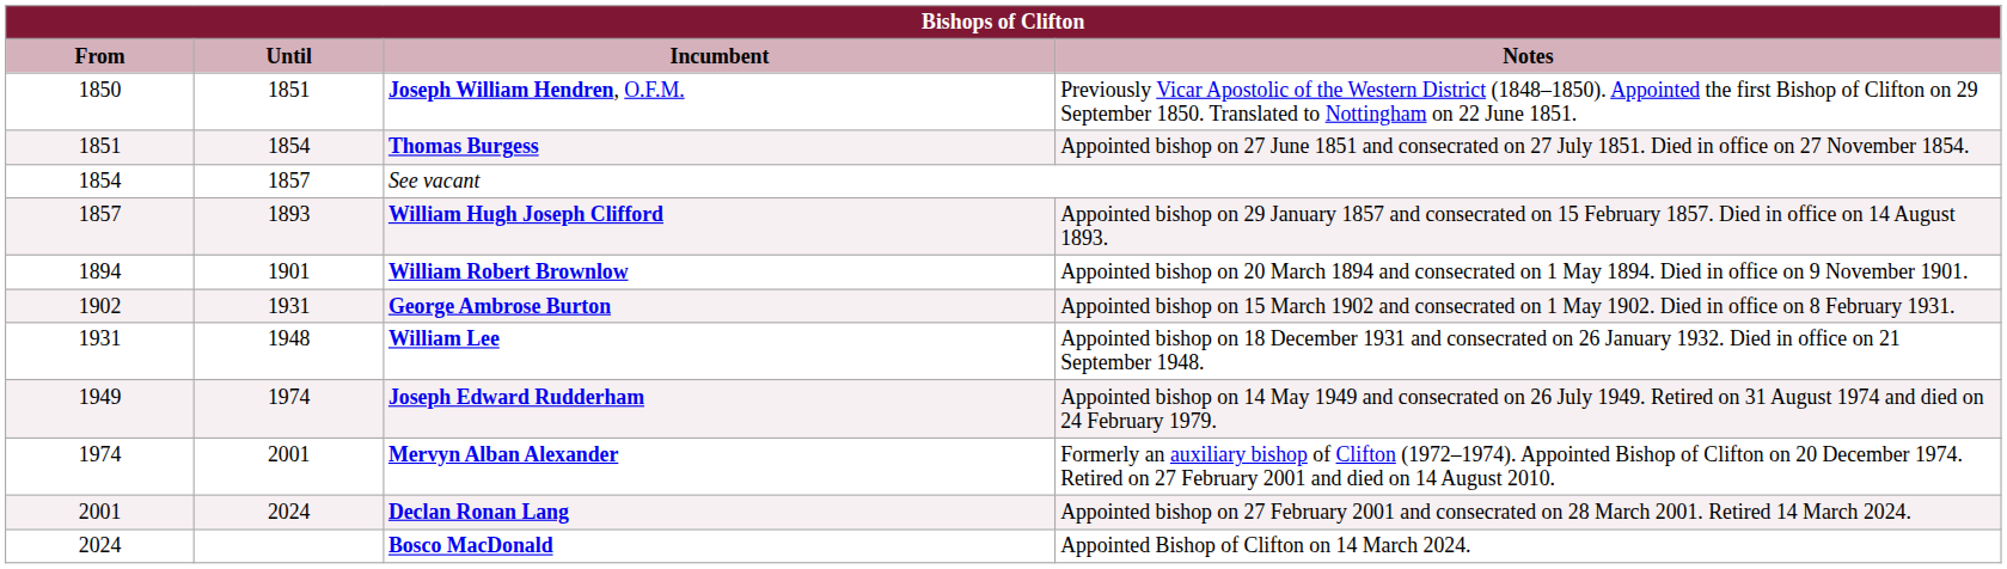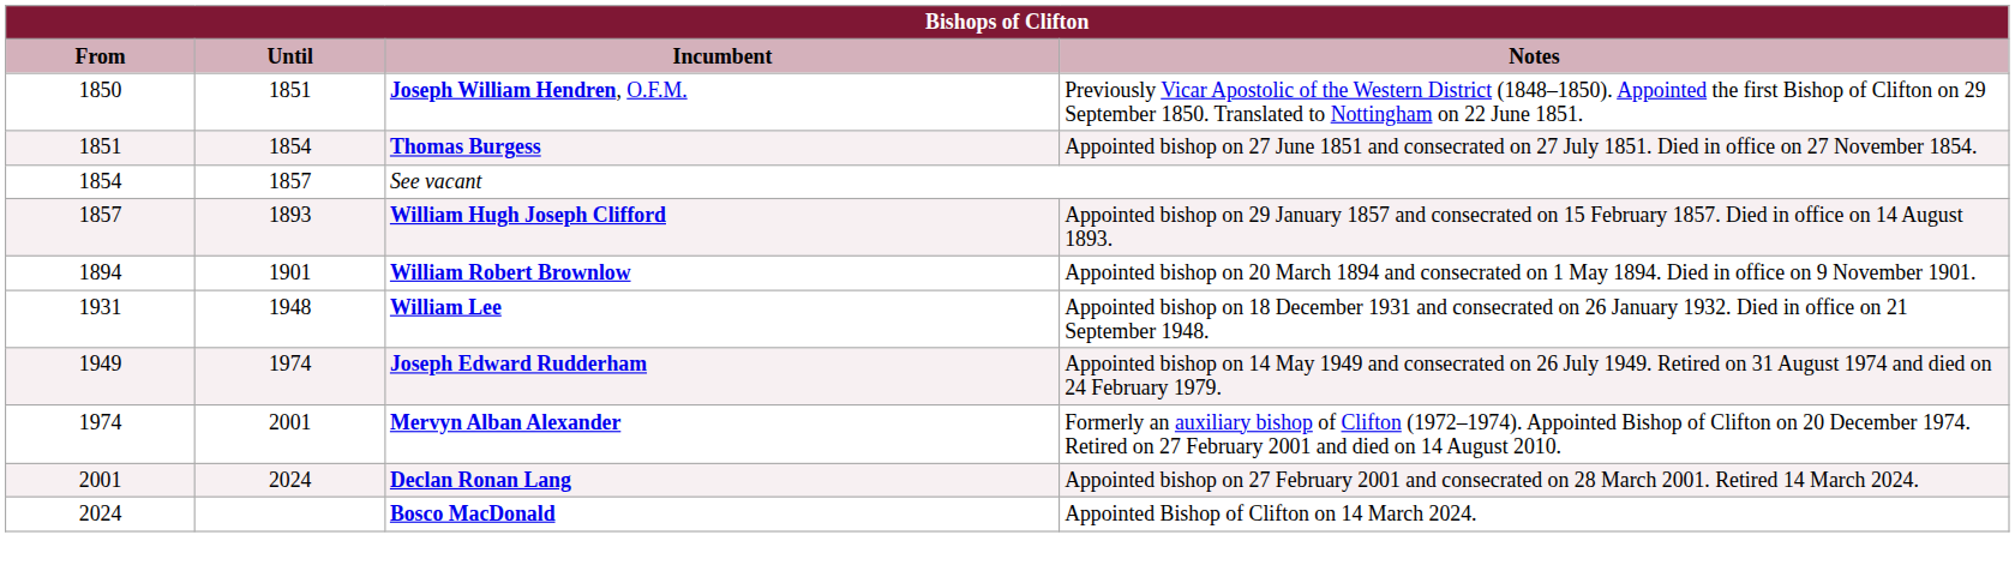- row: 1902 | 1931 | George Ambrose Burton | Appointed bishop on 15 March 1902 and consecrated on 1 May 1902. Died in office on 8 February 1931.
